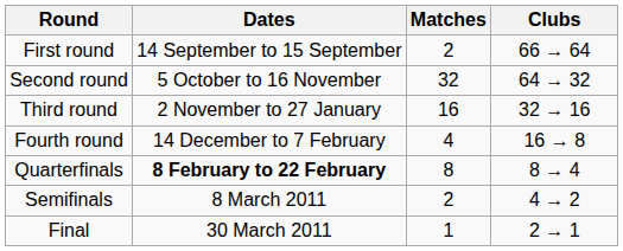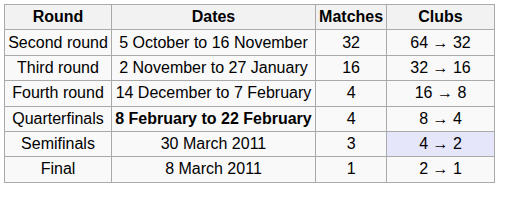- row: First round | 14 September to 15 September | 2 | 66 → 64
Quarterfinals | Matches: 8 -> 4
Semifinals | Dates: 8 March 2011 -> 30 March 2011
Semifinals | Matches: 2 -> 3
Semifinals | Clubs: no background -> lavender background
Final | Dates: 30 March 2011 -> 8 March 2011
